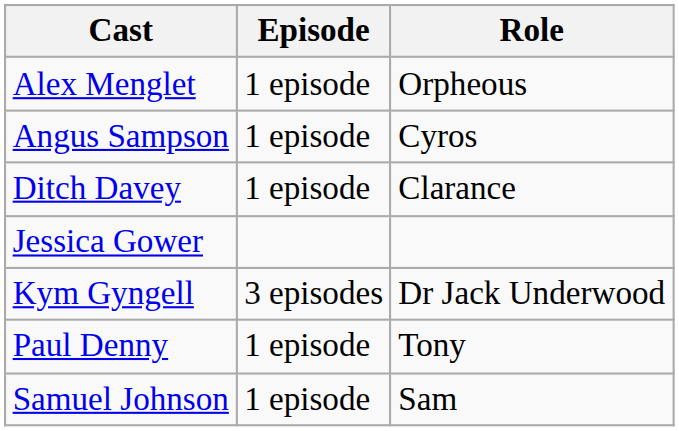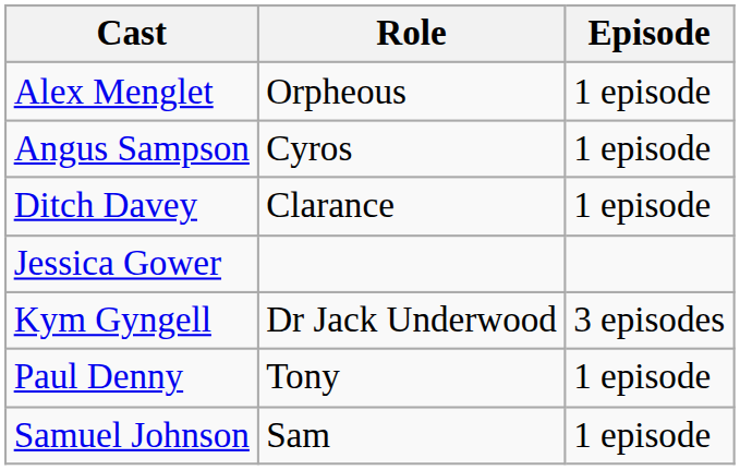columns swapped: Role <-> Episode
